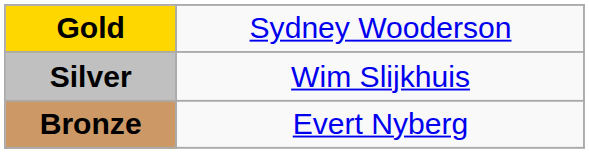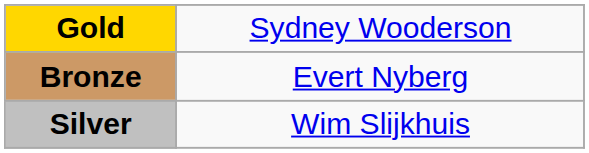rows swapped: Silver <-> Bronze
